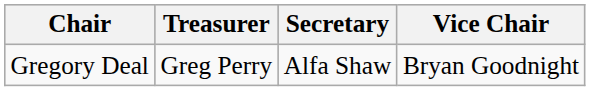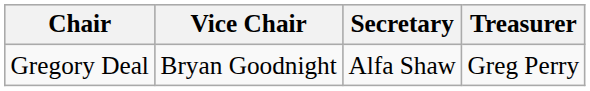columns swapped: Vice Chair <-> Treasurer
